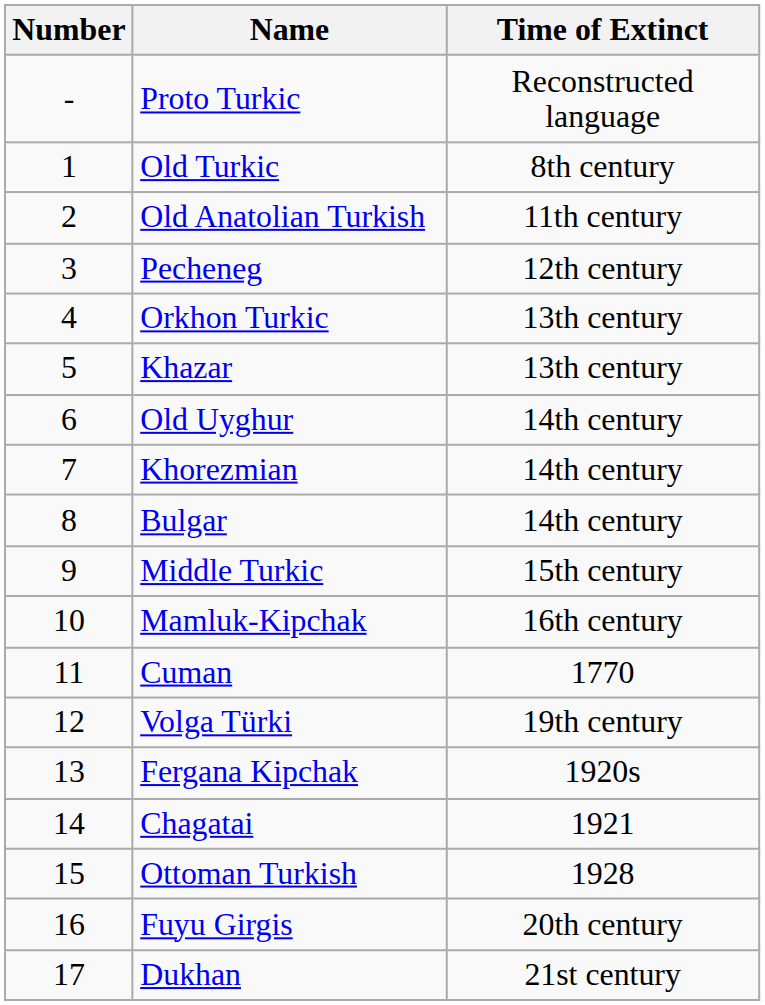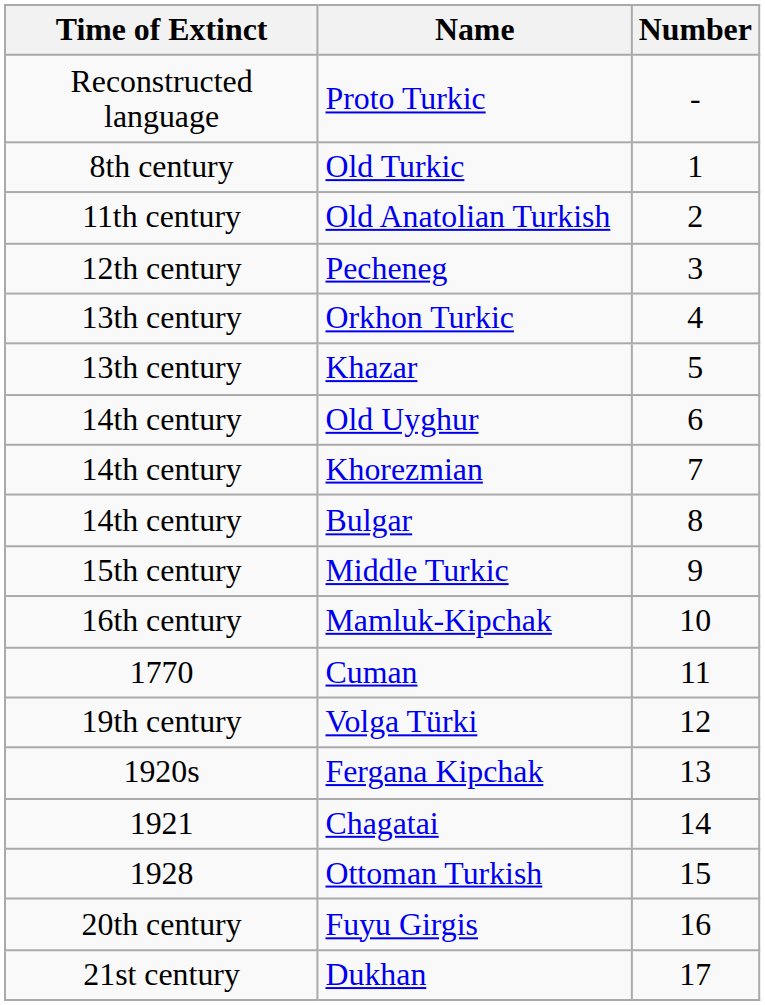columns swapped: Number <-> Time of Extinct
